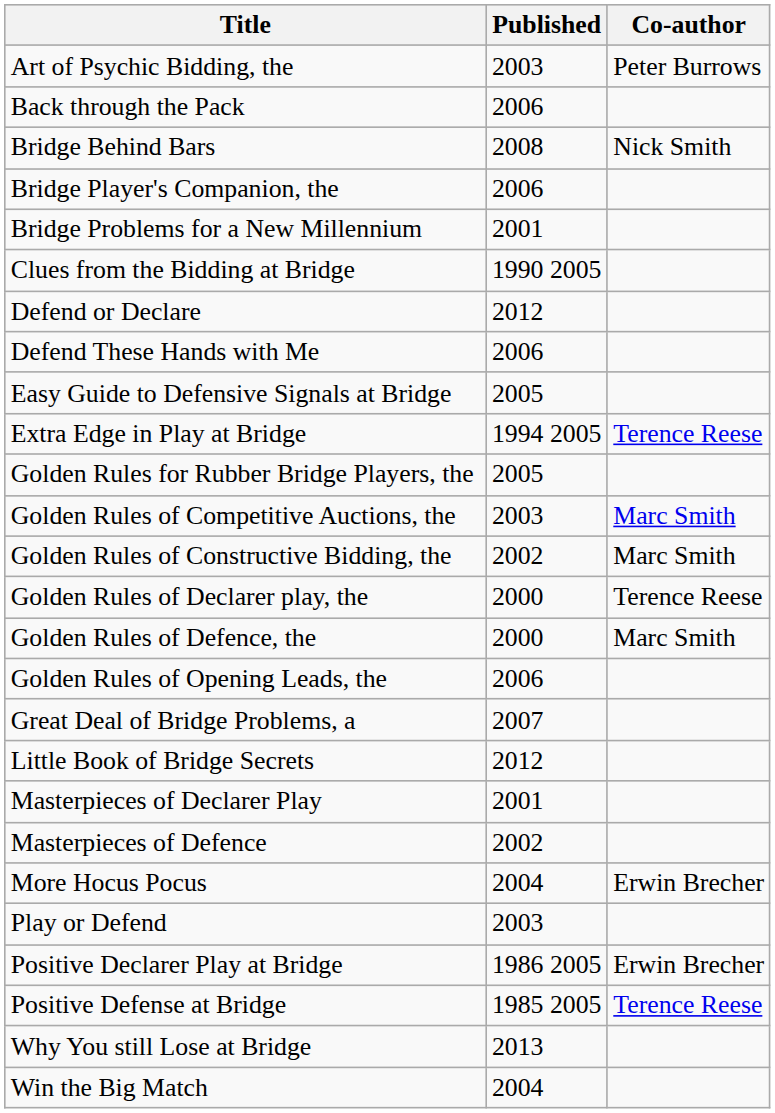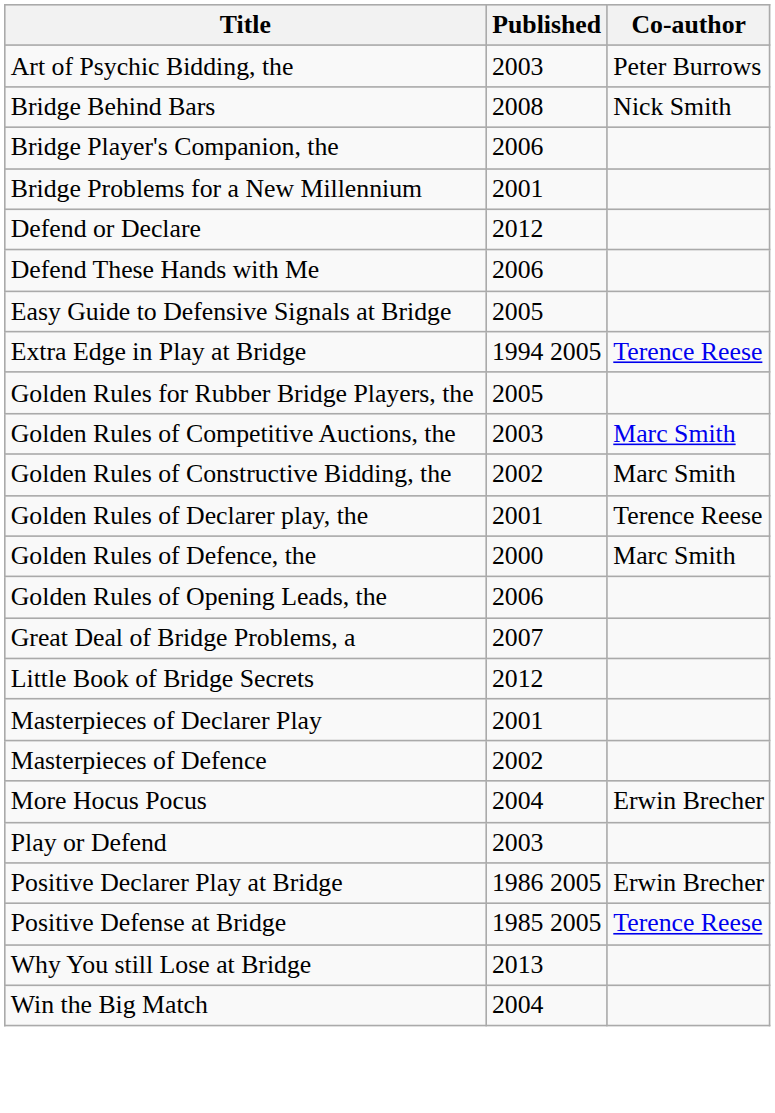- row: Back through the Pack | 2006
- row: Clues from the Bidding at Bridge | 1990 2005
Golden Rules of Declarer play, the | Published: 2000 -> 2001
